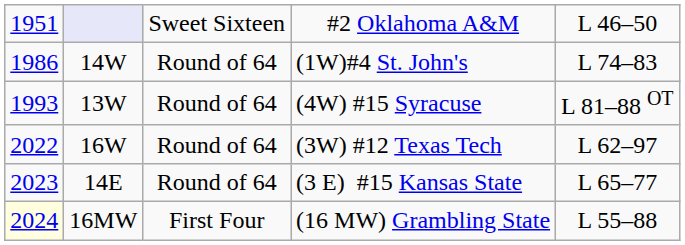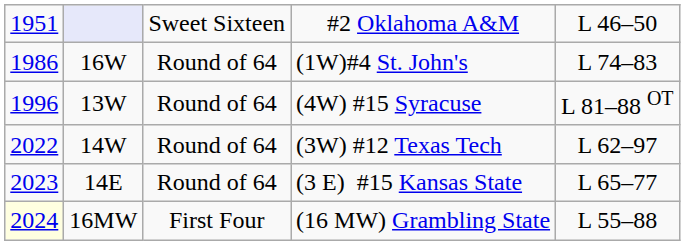(1W)#4 St. John's | column 2: 14W -> 16W
(4W) #15 Syracuse | column 1: 1993 -> 1996
(3W) #12 Texas Tech | column 2: 16W -> 14W
